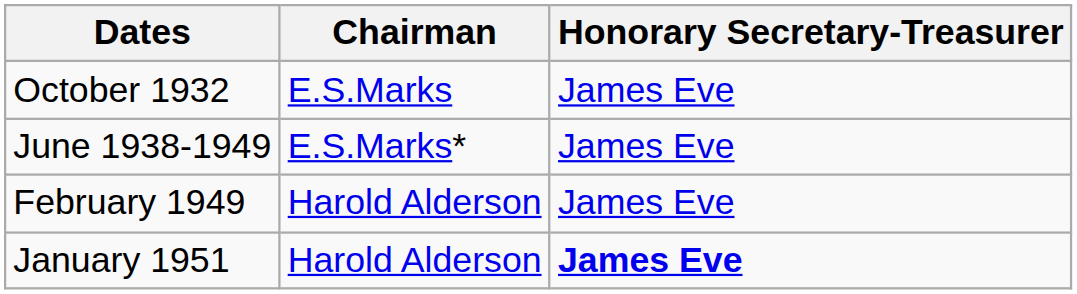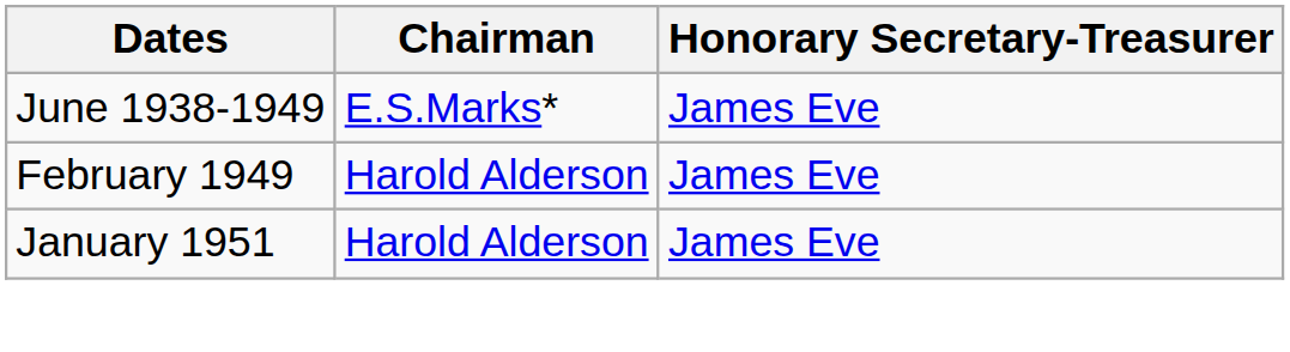- row: October 1932 | E.S.Marks | James Eve
January 1951 | Honorary Secretary-Treasurer: bold -> normal
